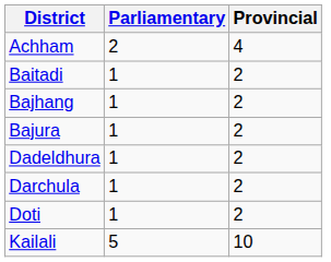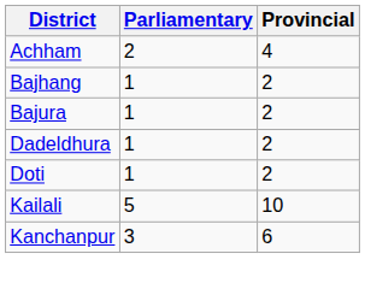- row: Baitadi | 1 | 2
- row: Darchula | 1 | 2
+ row: Kanchanpur | 3 | 6
